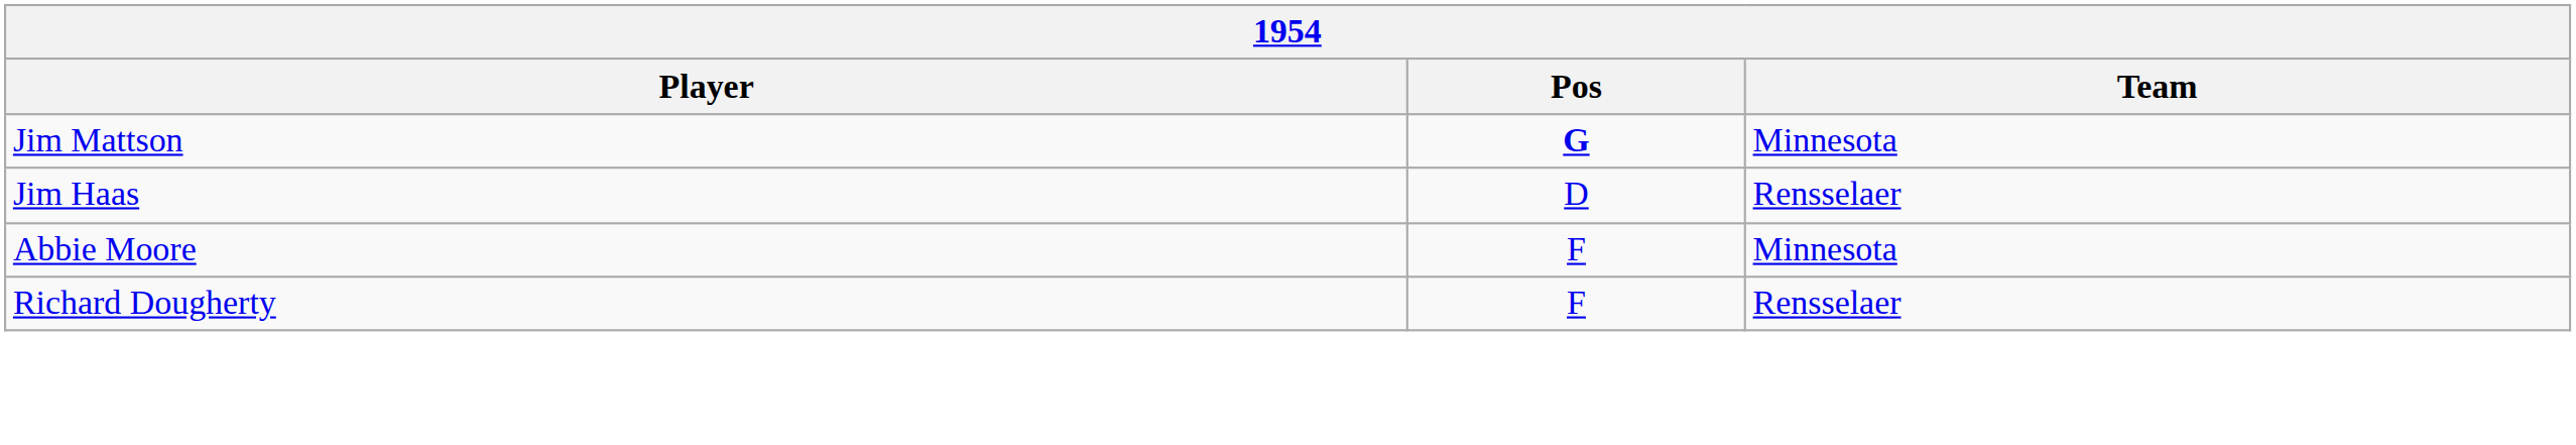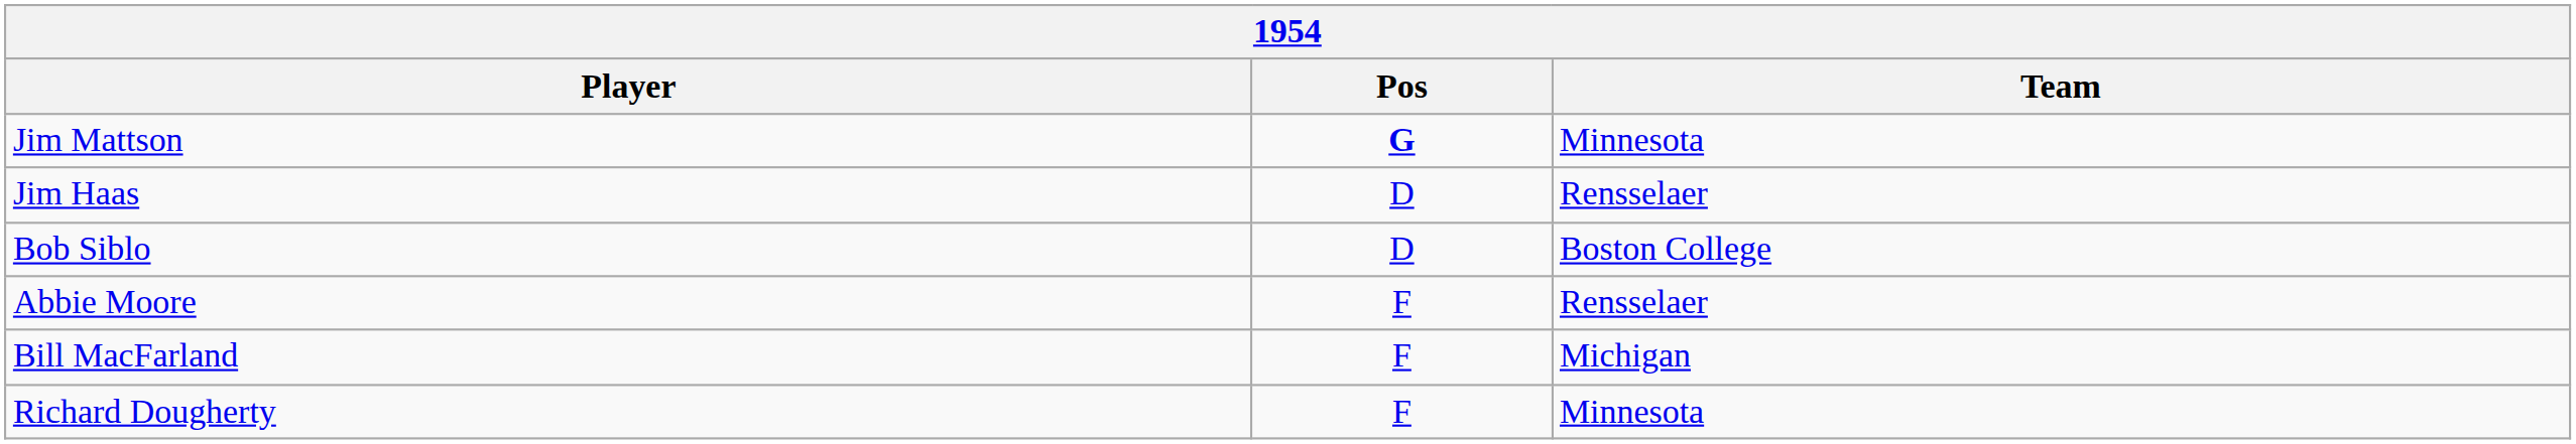+ row: Bob Siblo | D | Boston College
Abbie Moore | Team: Minnesota -> Rensselaer
+ row: Bill MacFarland | F | Michigan
Richard Dougherty | Team: Rensselaer -> Minnesota
